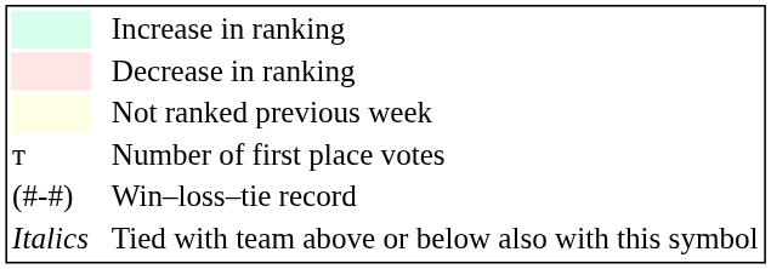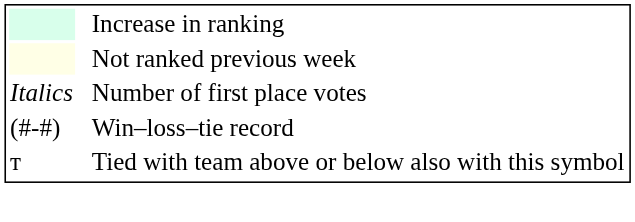- row: Decrease in ranking
Number of first place votes | column 1: т -> Italics
Tied with team above or below also with this symbol | column 1: Italics -> т
